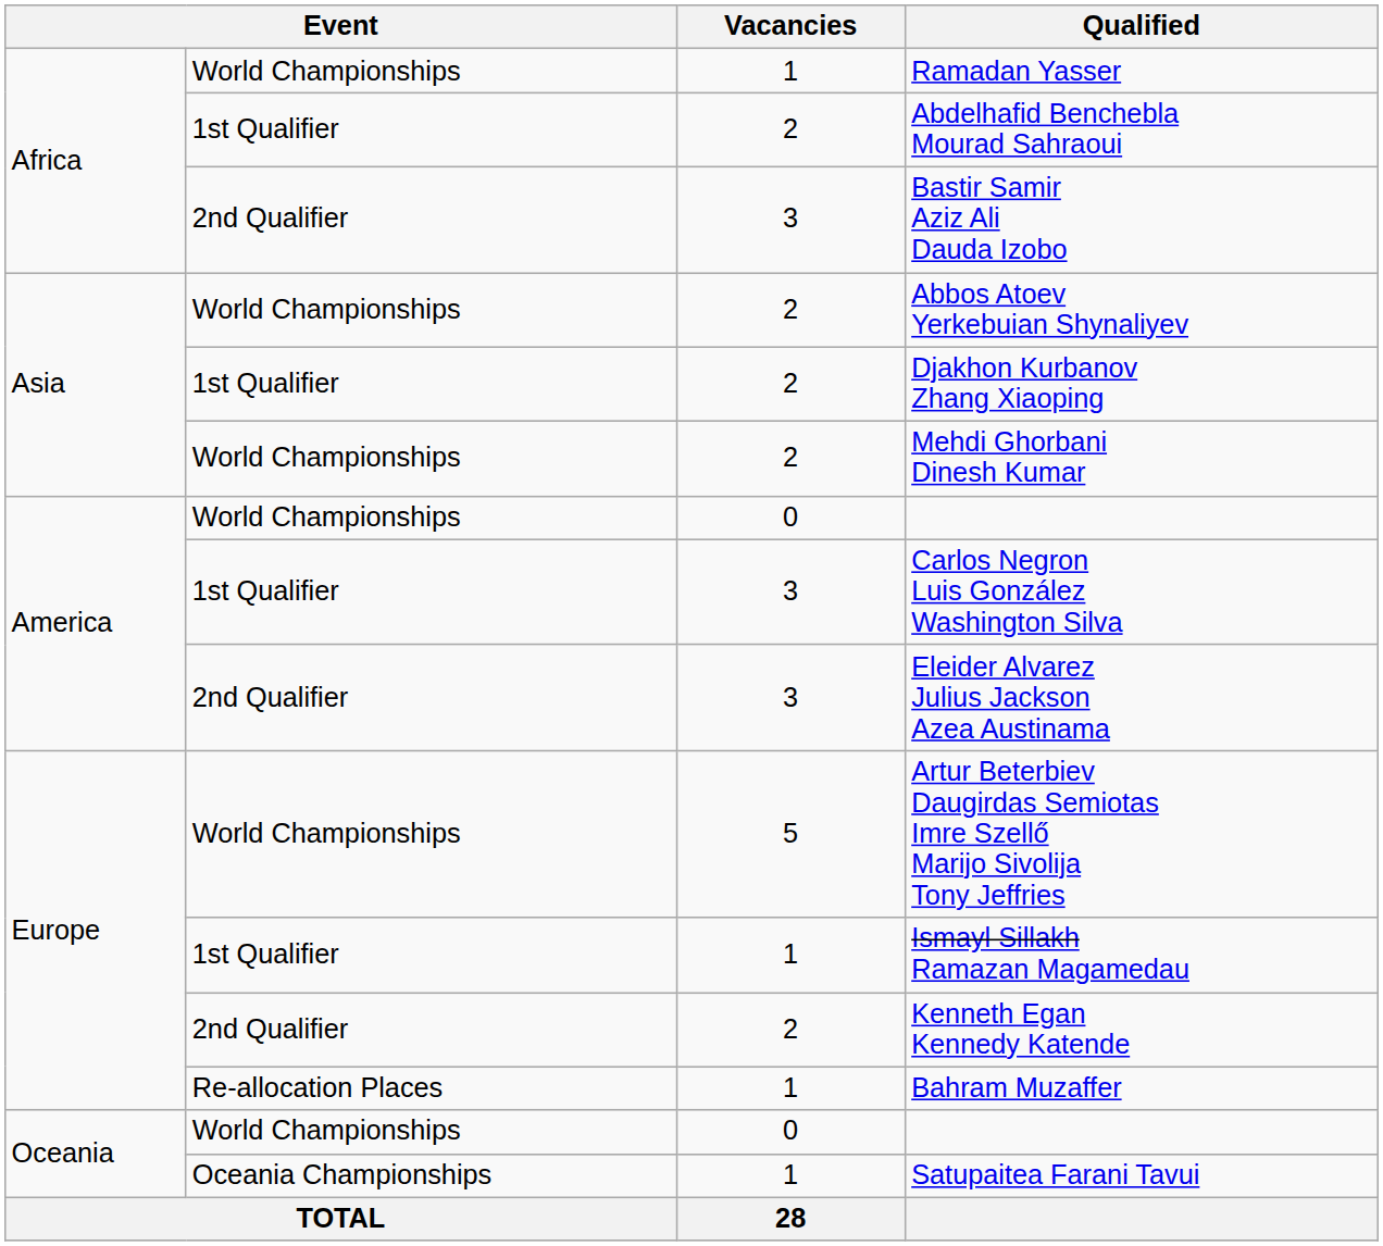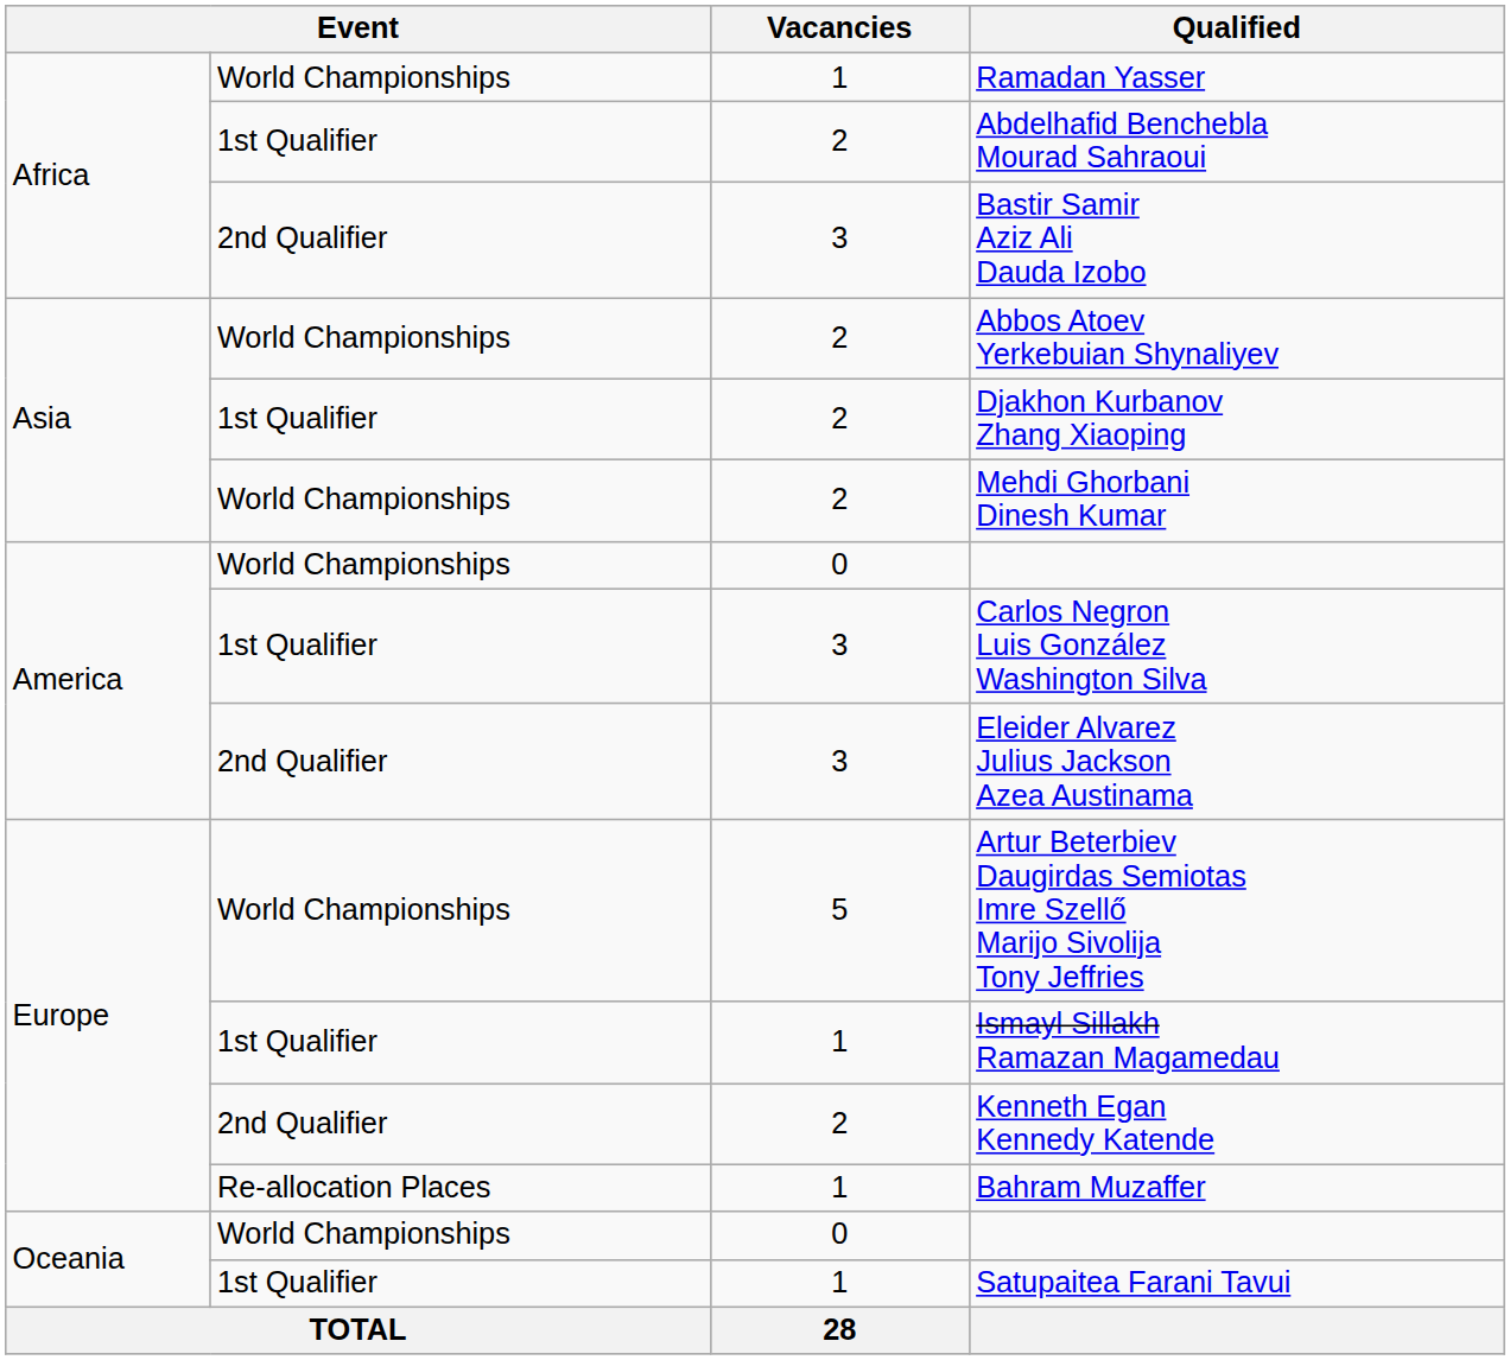Satupaitea Farani Tavui | column 2: Oceania Championships -> 1st Qualifier
